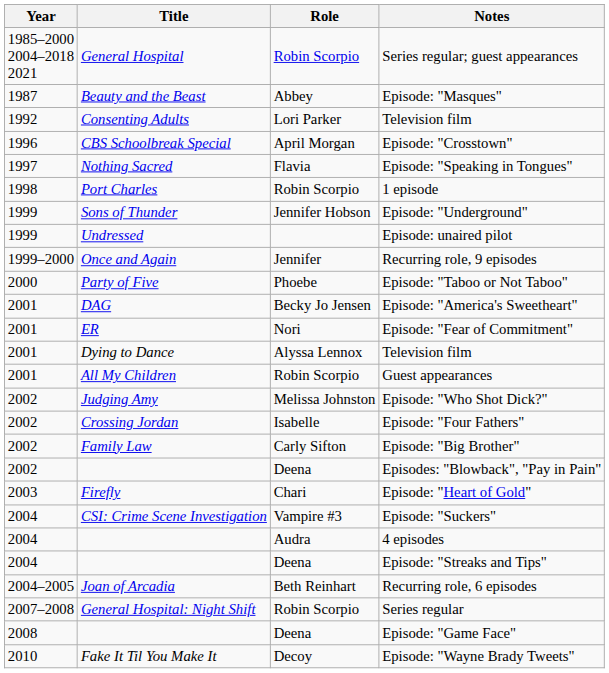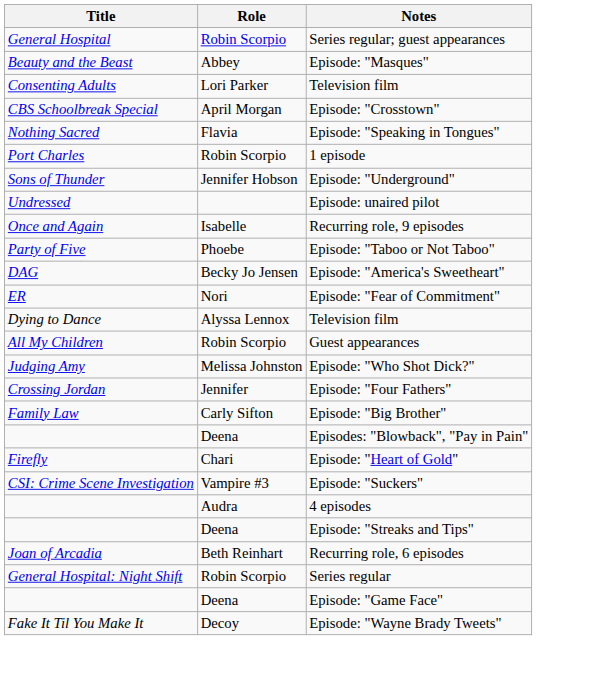- column: Year | 1985–2000 2004–2018 2021 | 1987 | 1992 | 1996 | 1997 | 1998 | 1999 | 1999 | 1999–2000 | 2000 | 2001 | 2001 | 2001 | 2001 | 2002 | 2002 | 2002 | 2002 | 2003 | 2004 | 2004 | 2004 | 2004–2005 | 2007–2008 | 2008 | 2010
Recurring role, 9 episodes | Role: Jennifer -> Isabelle
Episode: "Four Fathers" | Role: Isabelle -> Jennifer
